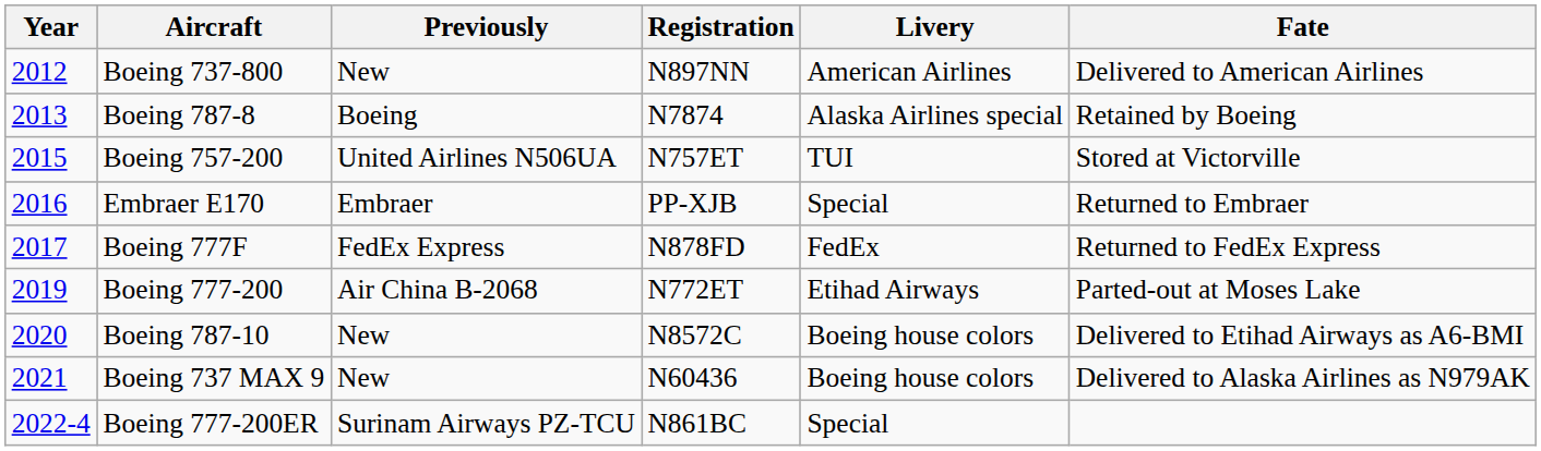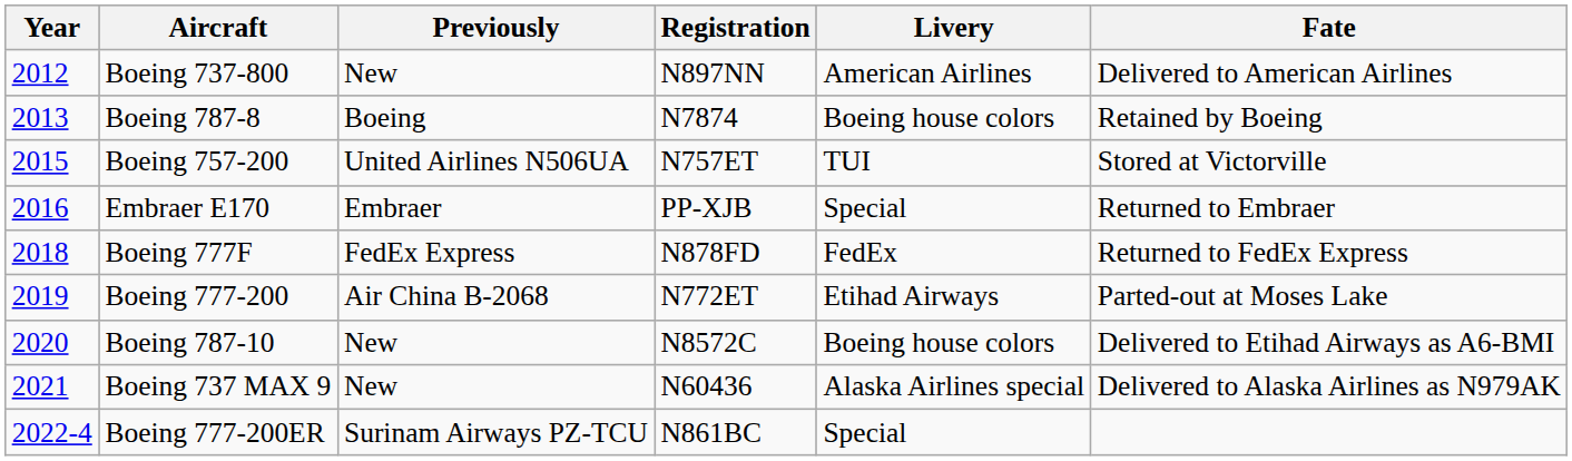Boeing 787-8 | Livery: Alaska Airlines special -> Boeing house colors
Boeing 777F | Year: 2017 -> 2018
Boeing 737 MAX 9 | Livery: Boeing house colors -> Alaska Airlines special
